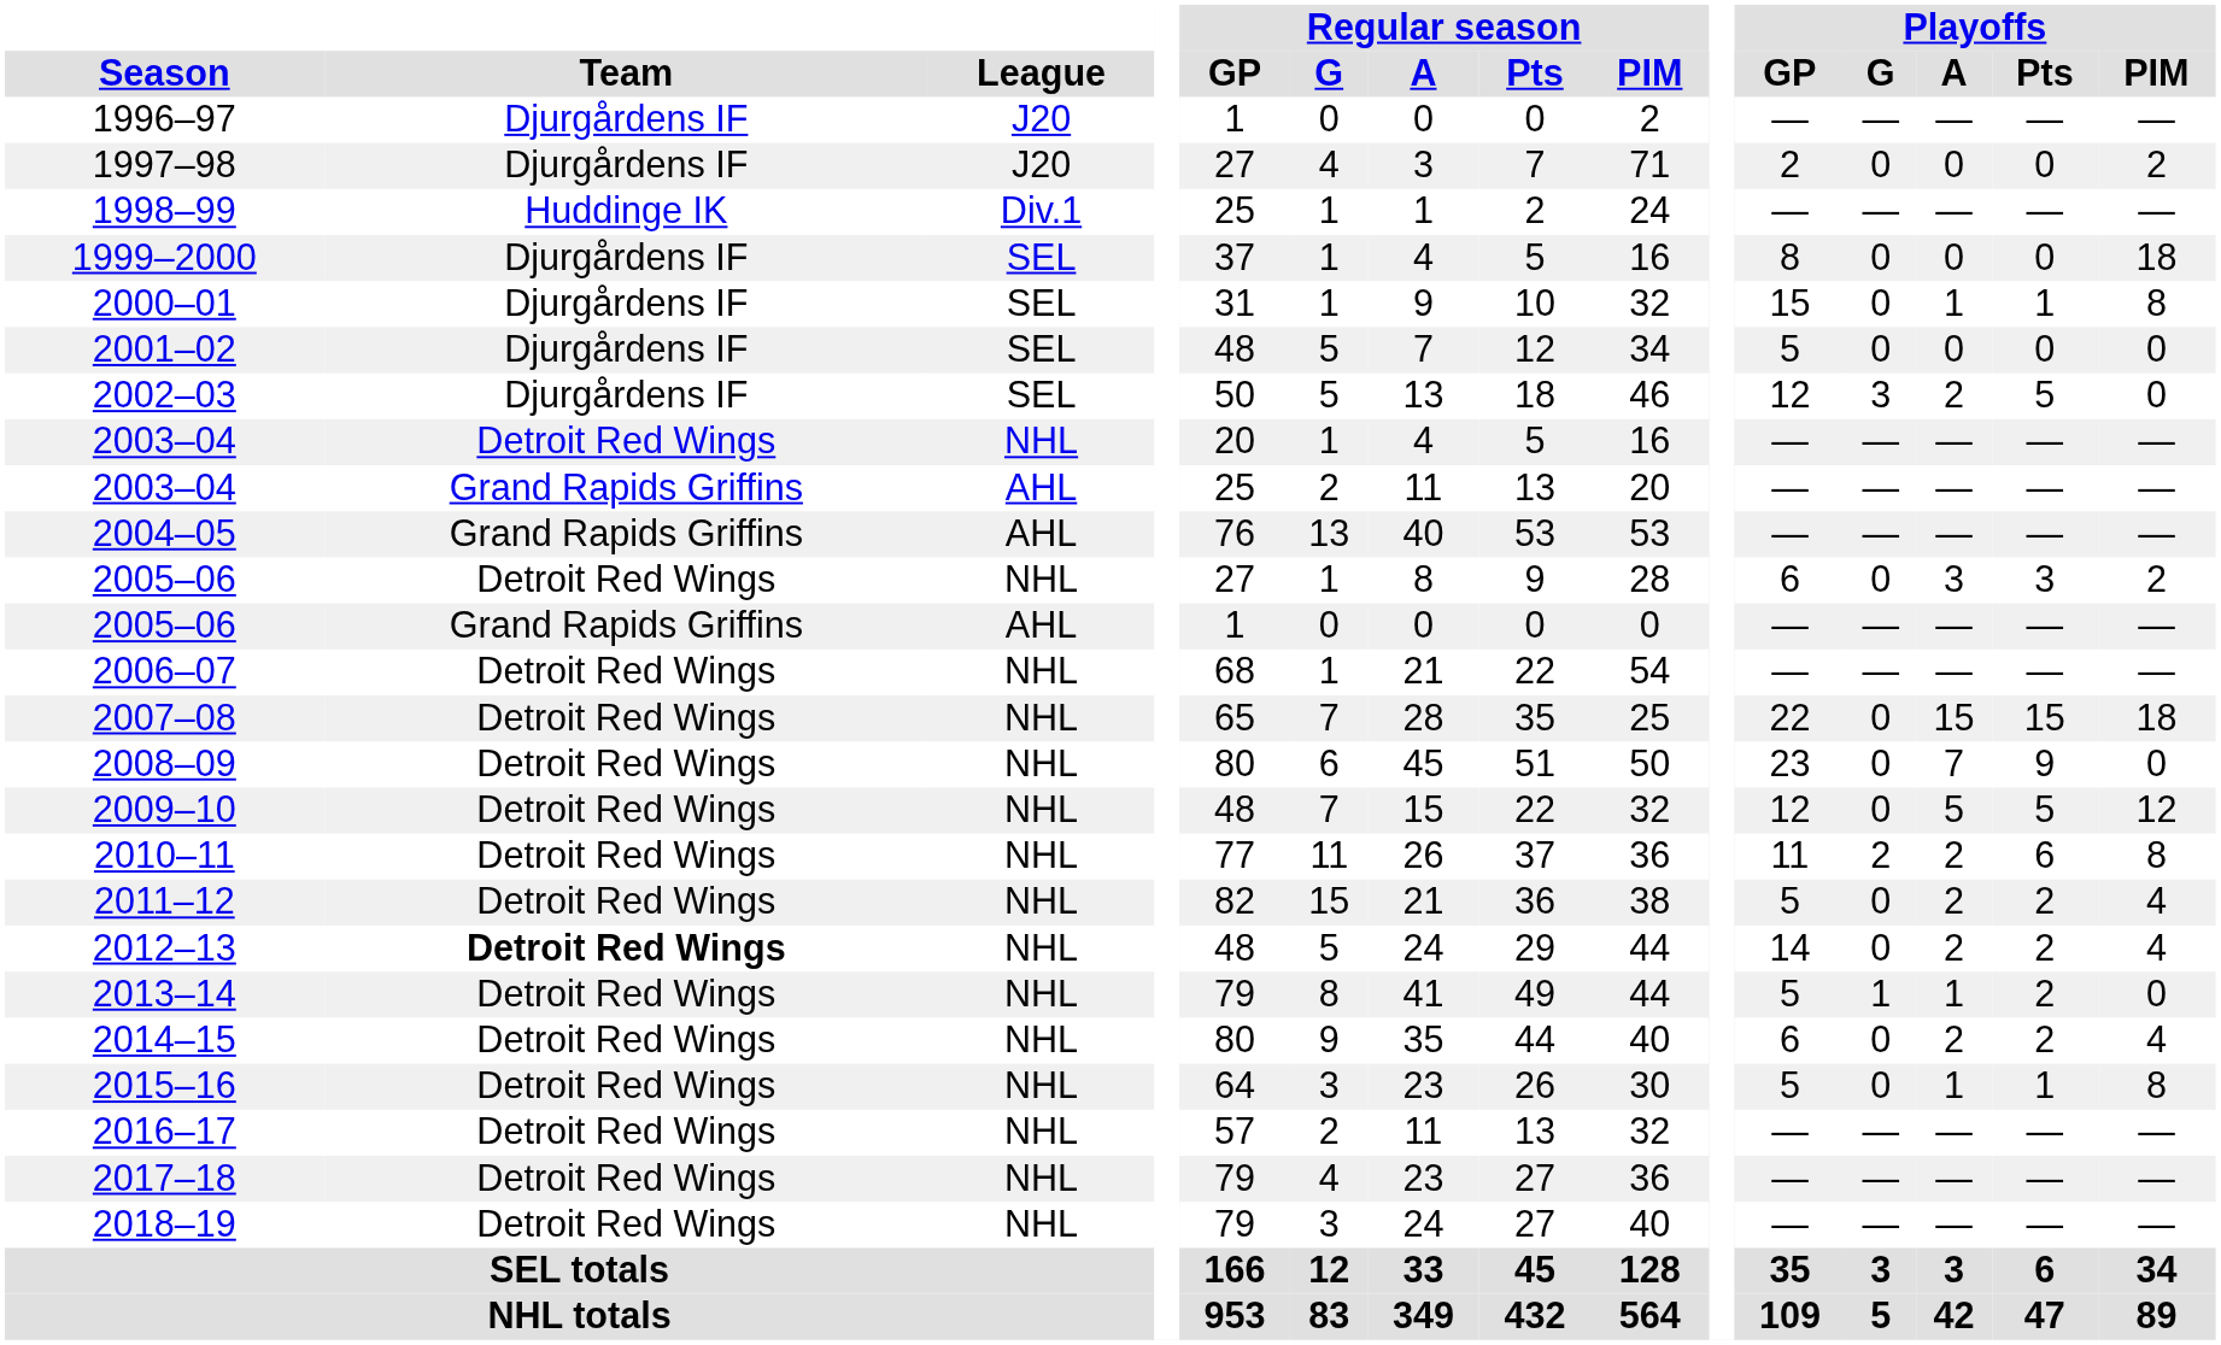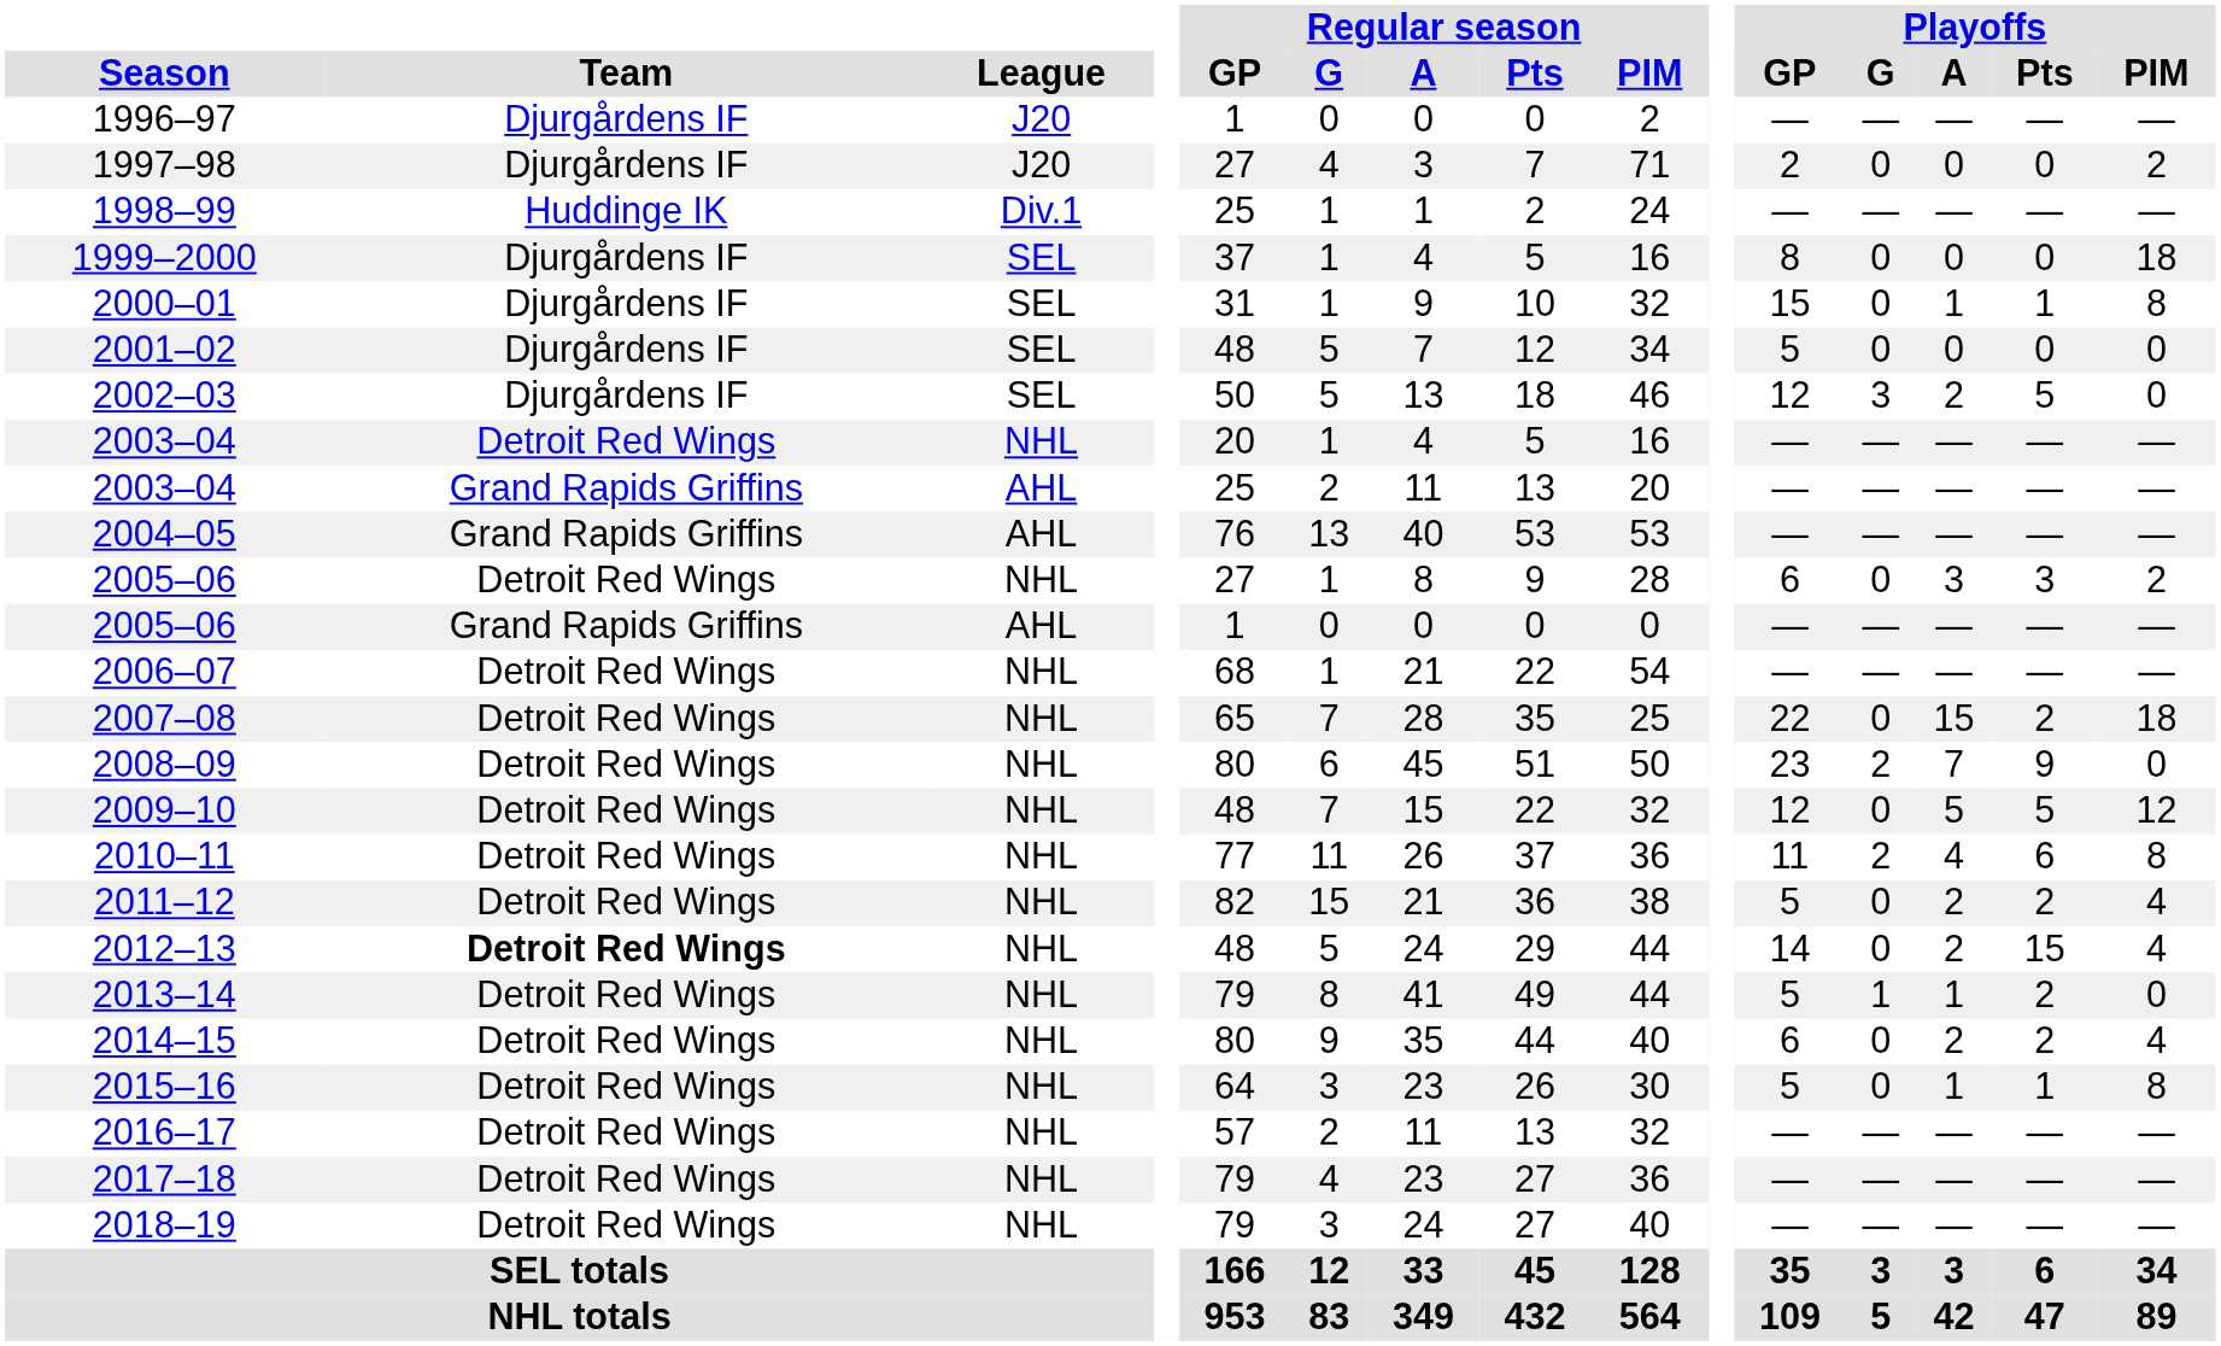2007–08 | Playoffs / Pts: 15 -> 2
2008–09 | Playoffs / G: 0 -> 2
2010–11 | Playoffs / A: 2 -> 4
2012–13 | Playoffs / Pts: 2 -> 15
